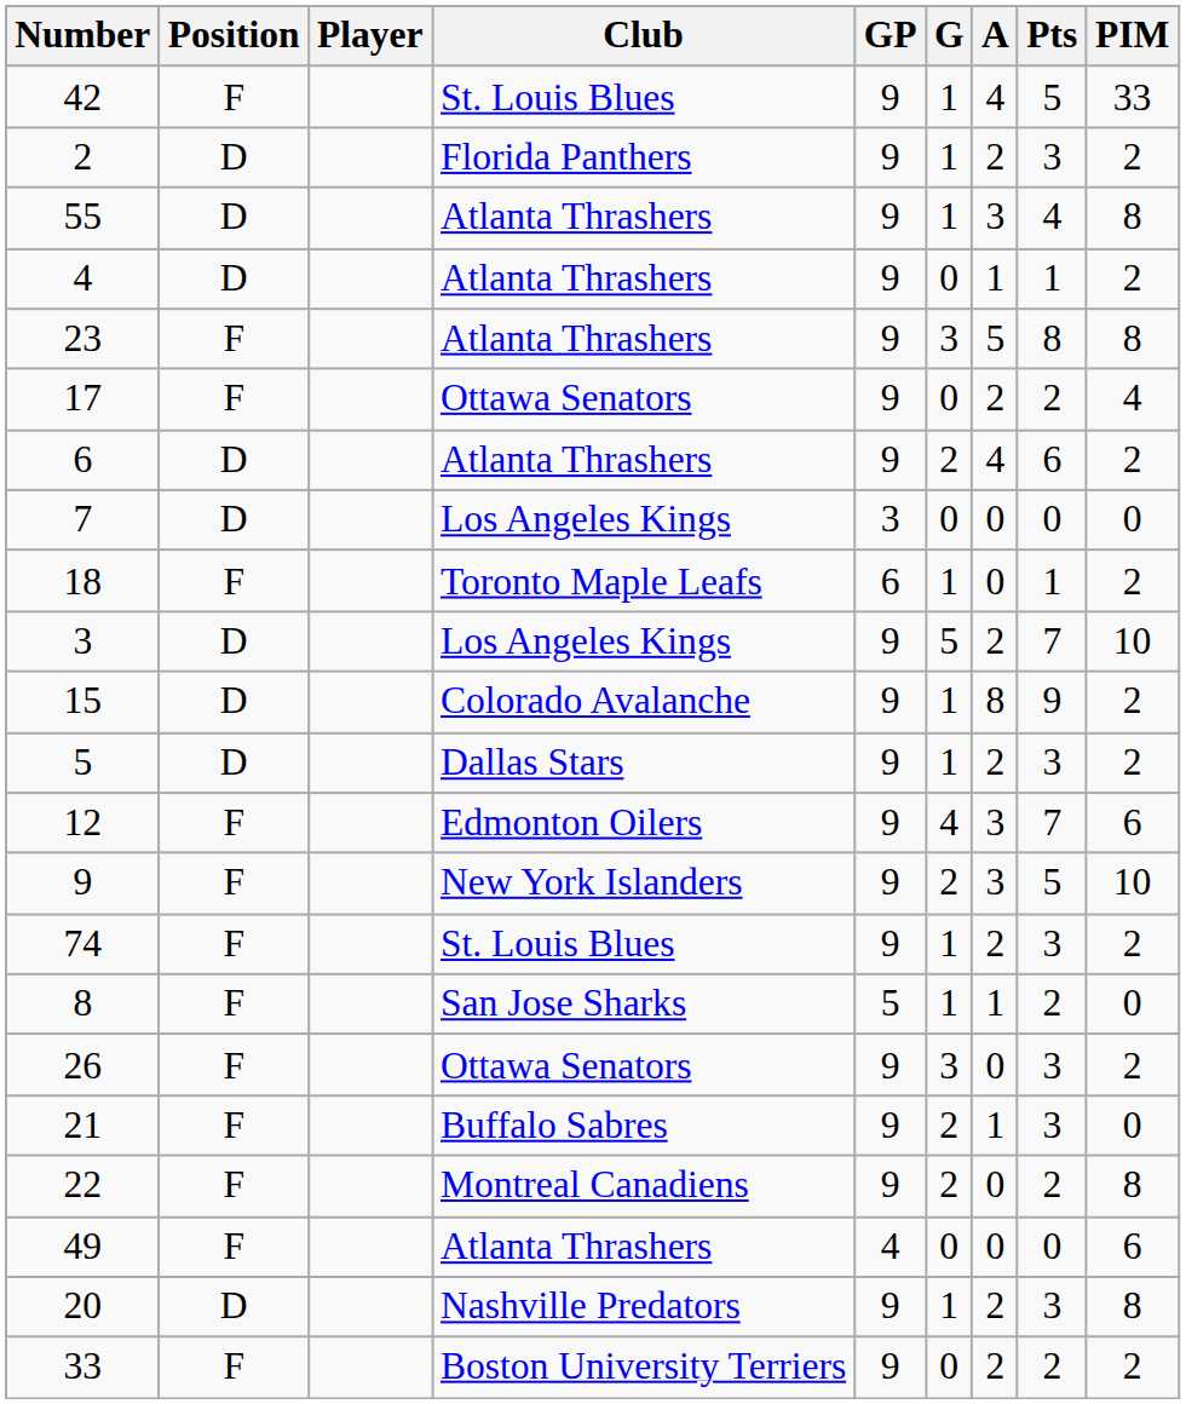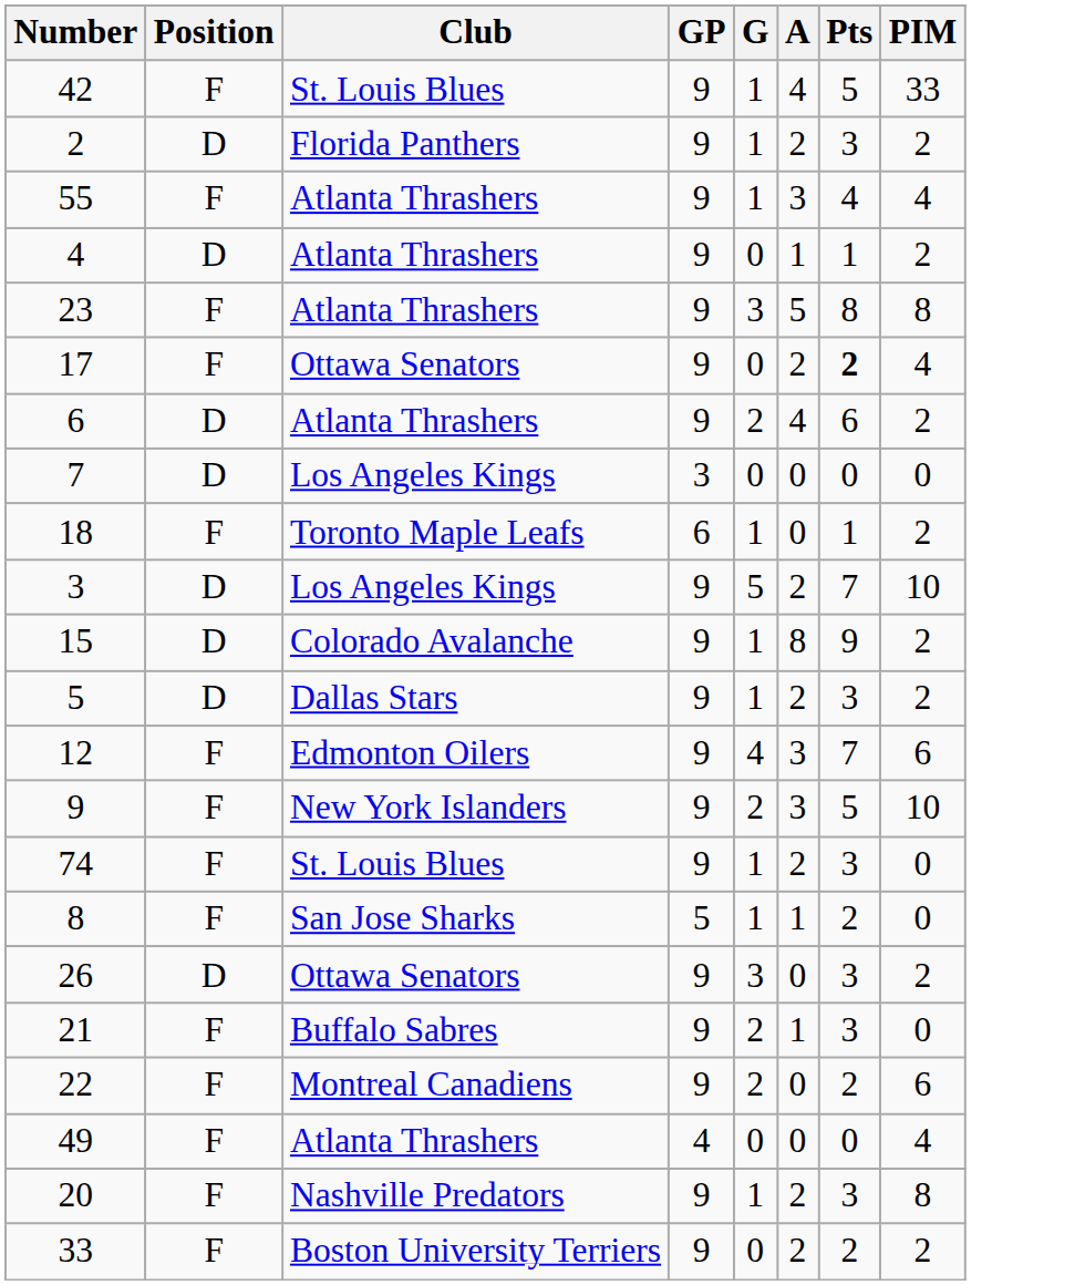- column: Player
55 | Position: D -> F
55 | PIM: 8 -> 4
17 | Pts: normal -> bold
74 | PIM: 2 -> 0
26 | Position: F -> D
22 | PIM: 8 -> 6
49 | PIM: 6 -> 4
20 | Position: D -> F
